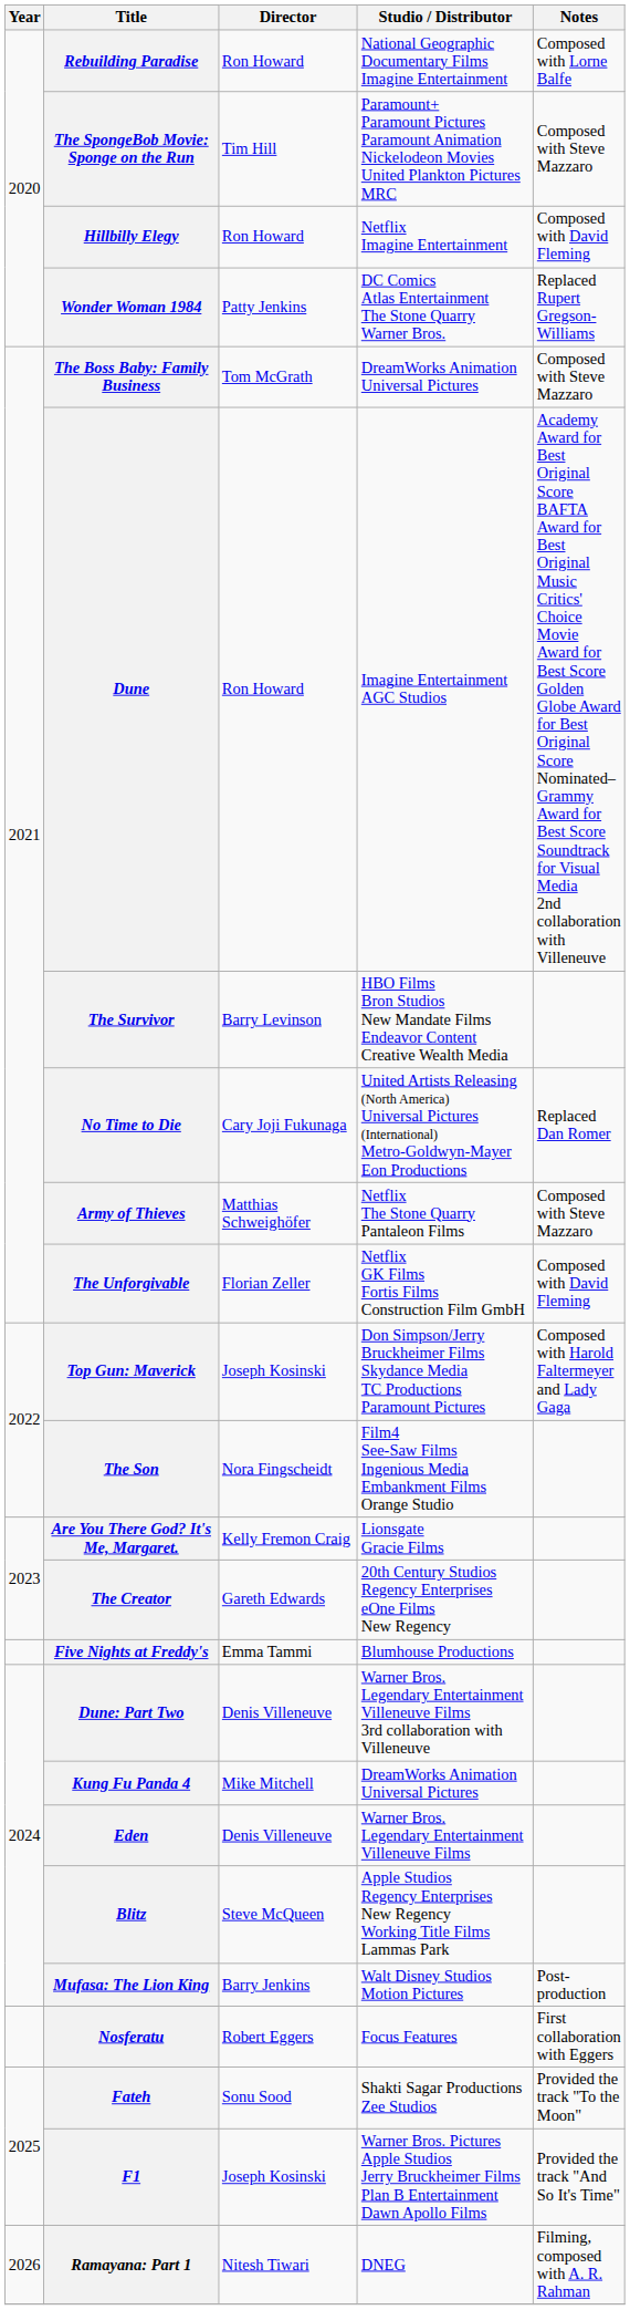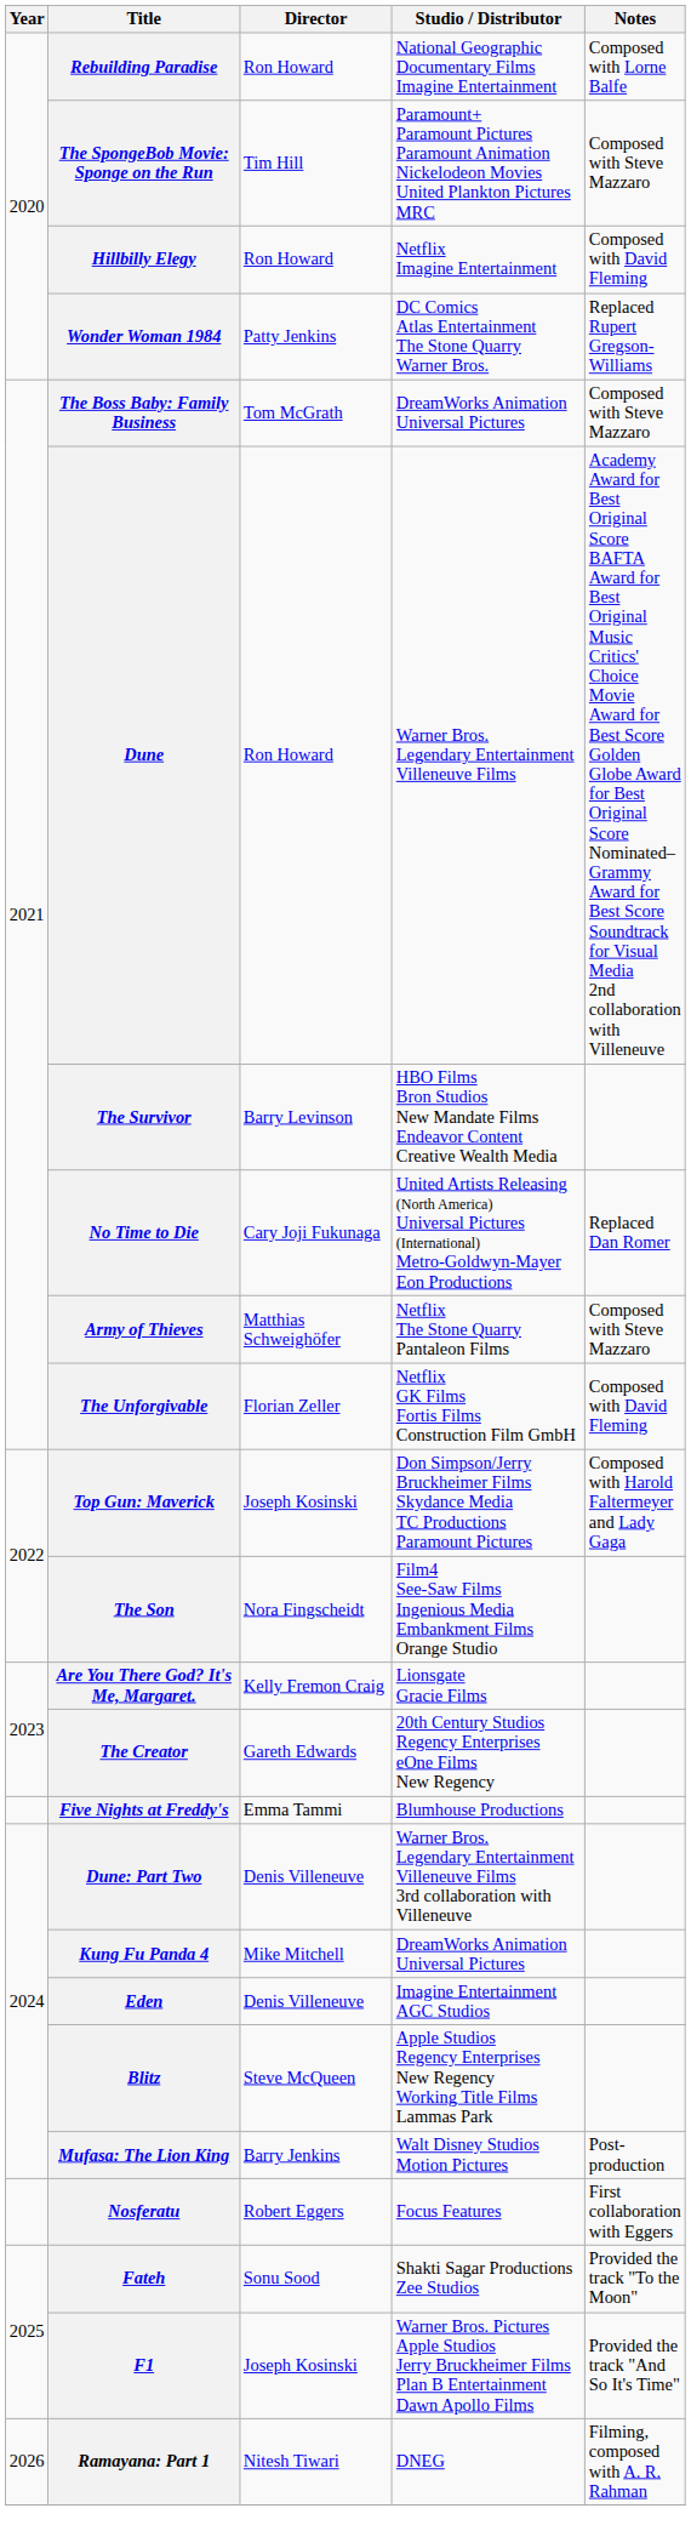Dune | Studio / Distributor: Imagine Entertainment AGC Studios -> Warner Bros. Legendary Entertainment Villeneuve Films
Eden | Studio / Distributor: Warner Bros. Legendary Entertainment Villeneuve Films -> Imagine Entertainment AGC Studios
